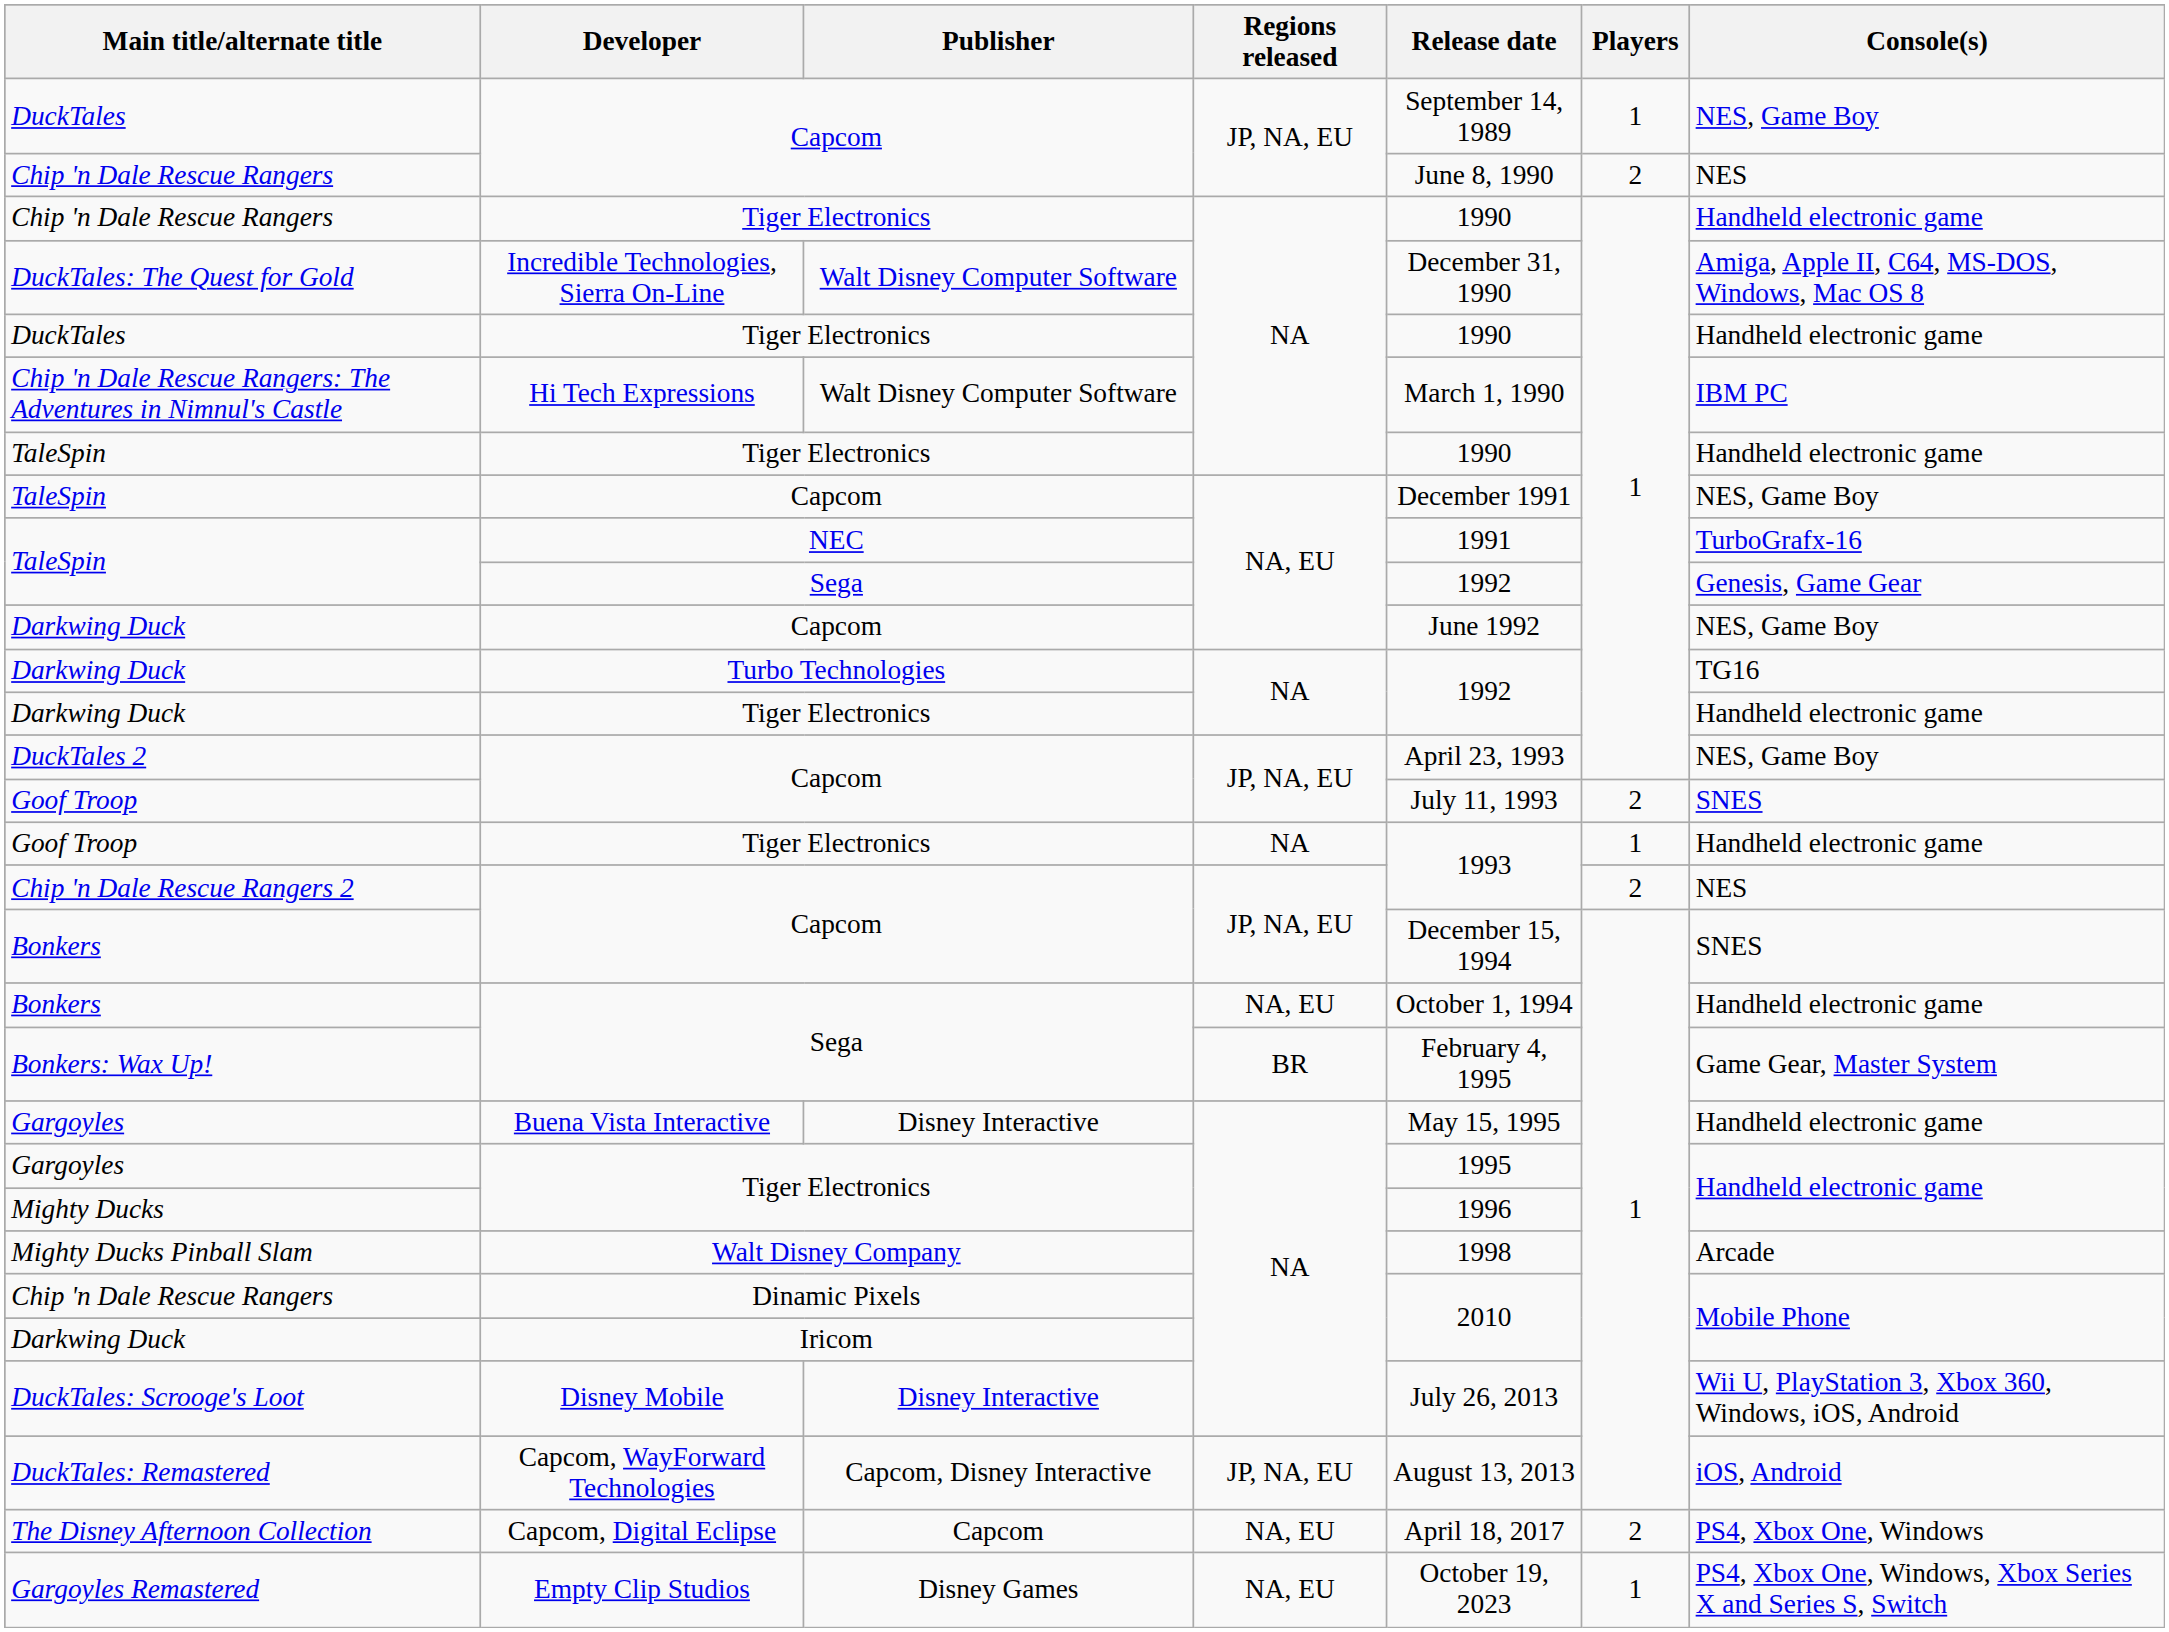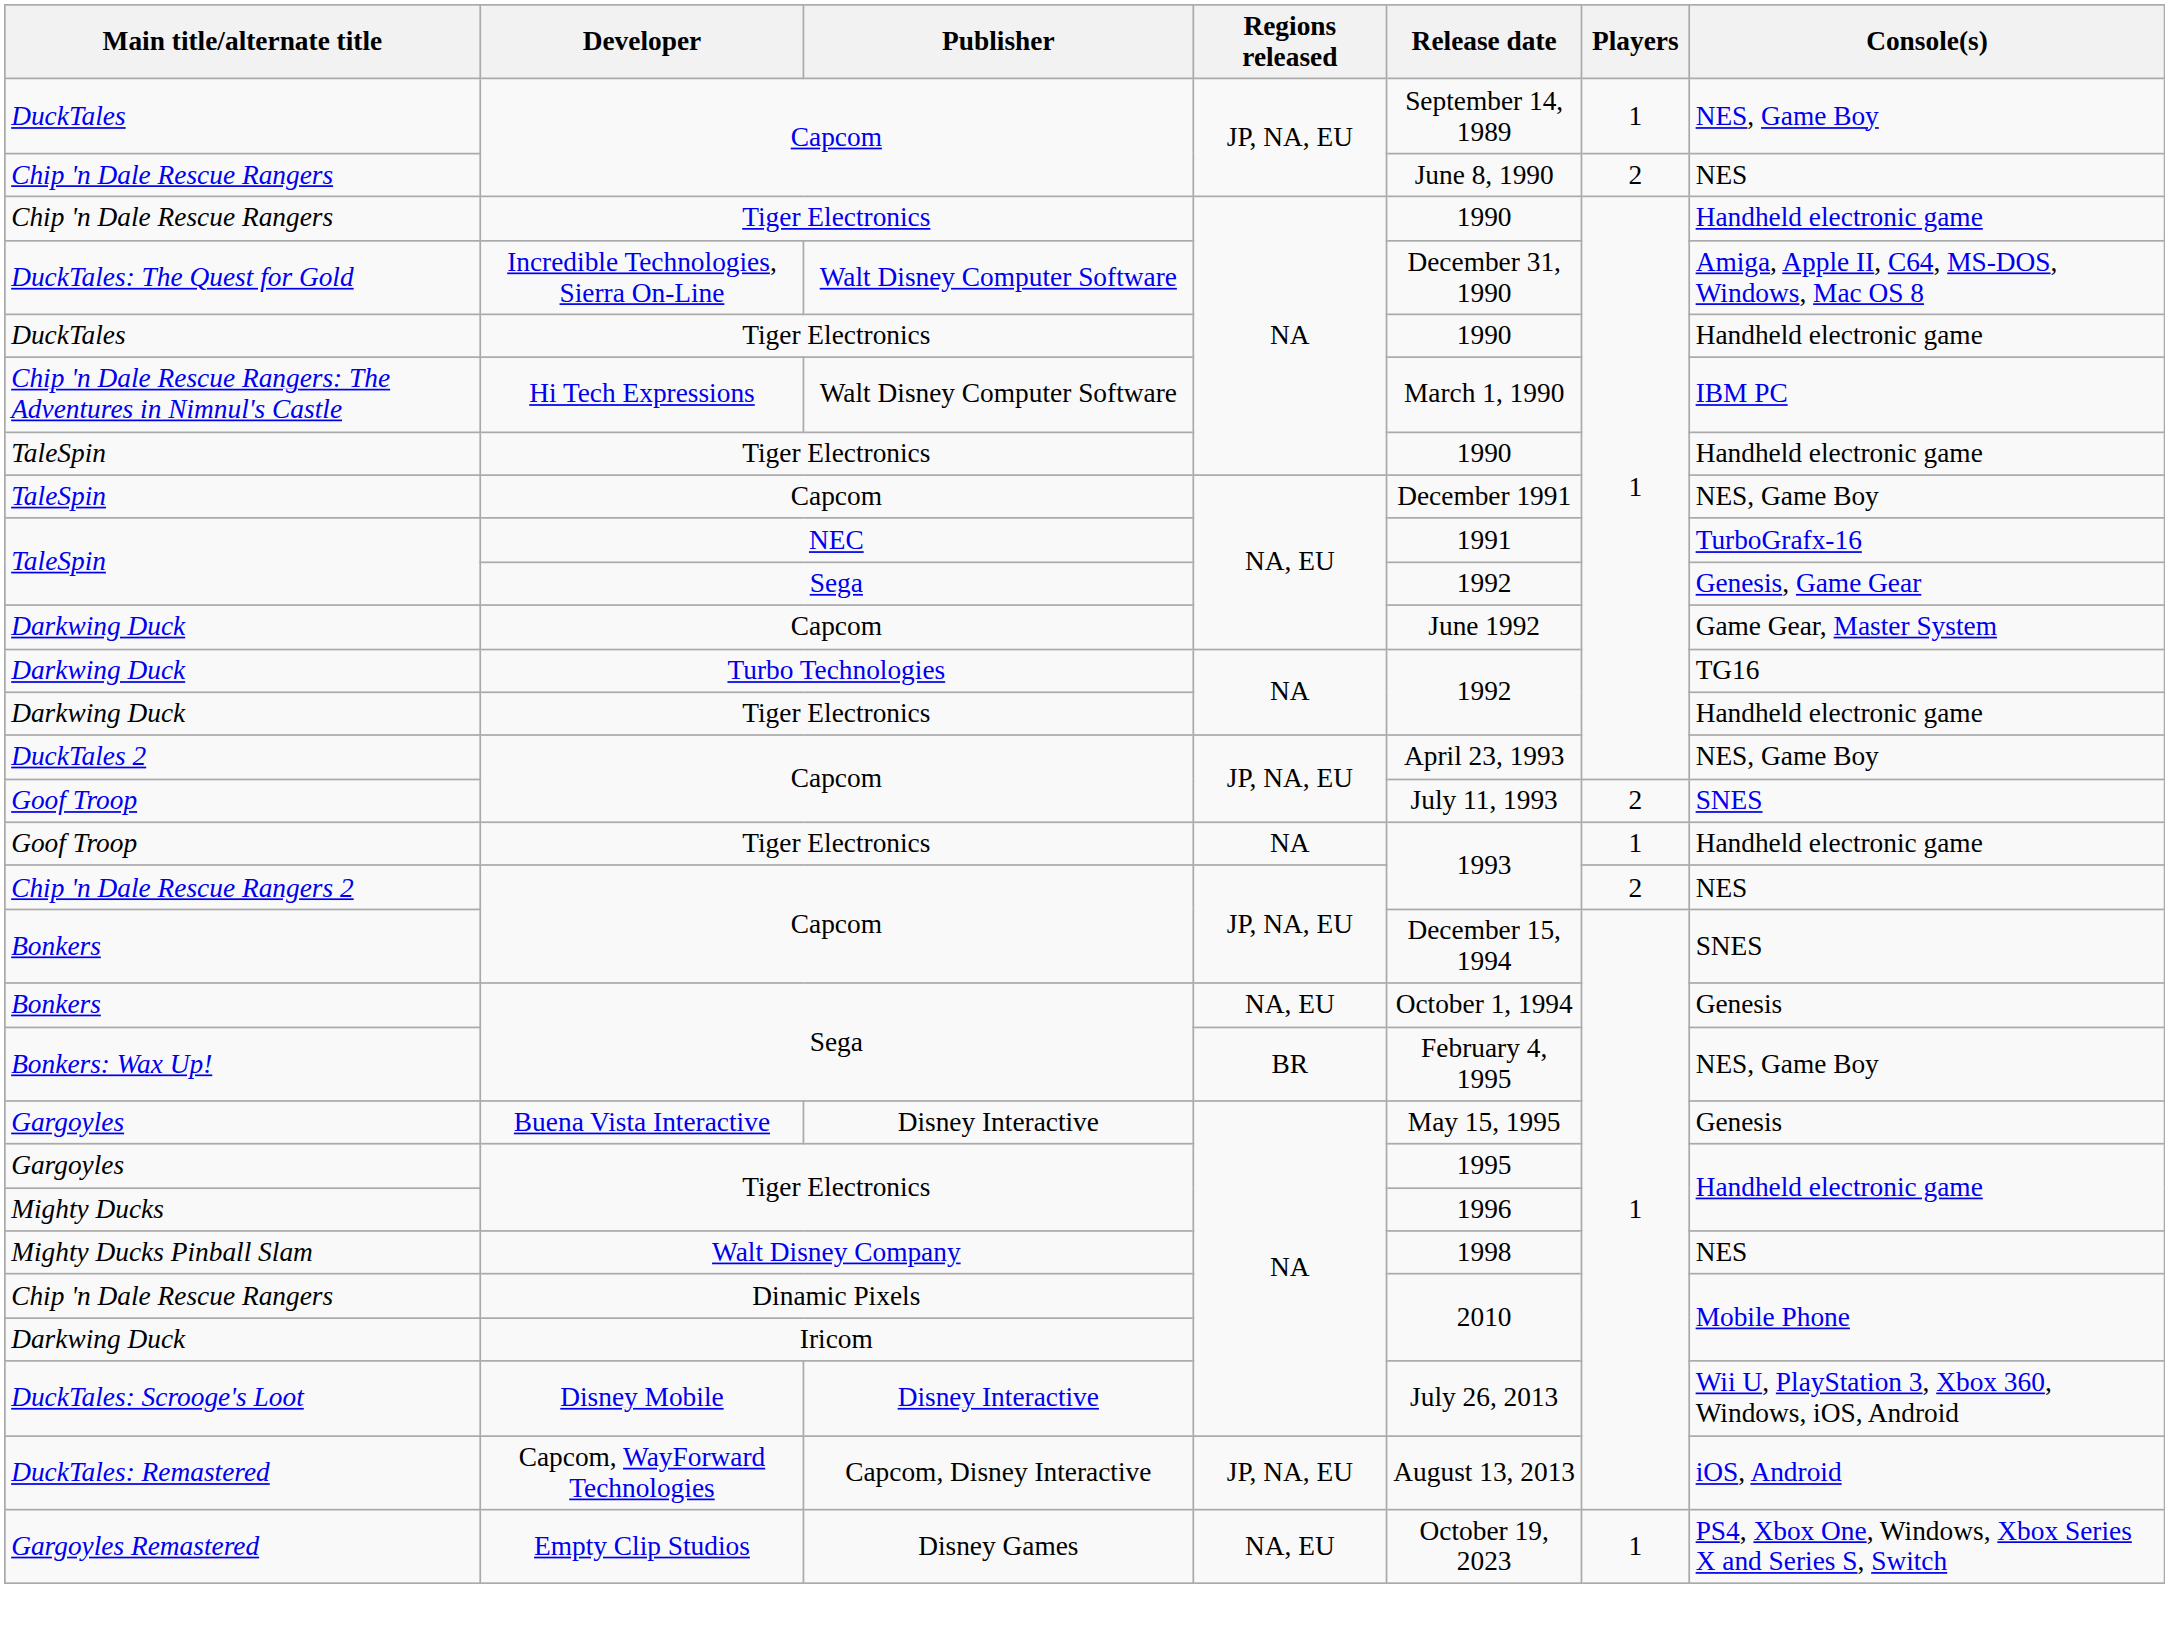Darkwing Duck / Capcom | Console(s): NES, Game Boy -> Game Gear, Master System
Bonkers / Sega | Console(s): Handheld electronic game -> Genesis
Bonkers: Wax Up! | Console(s): Game Gear, Master System -> NES, Game Boy
Gargoyles / Buena Vista Interactive | Console(s): Handheld electronic game -> Genesis
Mighty Ducks Pinball Slam | Console(s): Arcade -> NES
- row: The Disney Afternoon Collection | Capcom, Digital Eclipse | Capcom | NA, EU | April 18, 2017 | 2 | PS4, Xbox One, Windows
